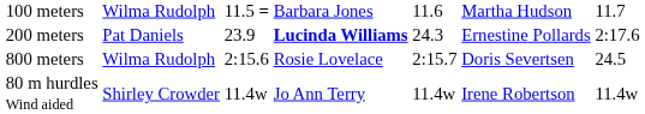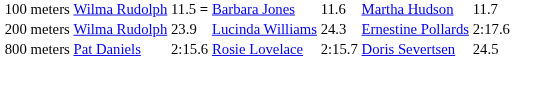200 meters | column 2: Pat Daniels -> Wilma Rudolph
200 meters | column 4: bold -> normal
800 meters | column 2: Wilma Rudolph -> Pat Daniels
- row: 80 m hurdles Wind aided | Shirley Crowder | 11.4w | Jo Ann Terry | 11.4w | Irene Robertson | 11.4w
